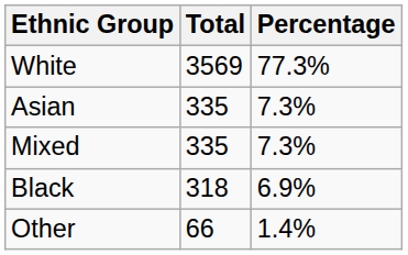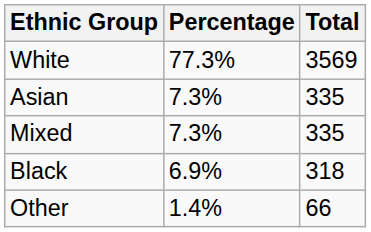columns swapped: Percentage <-> Total
